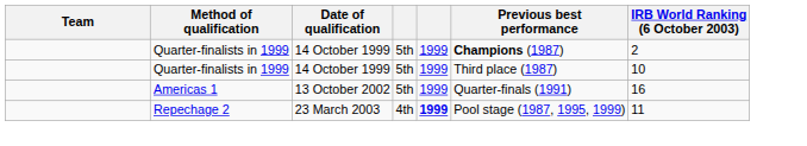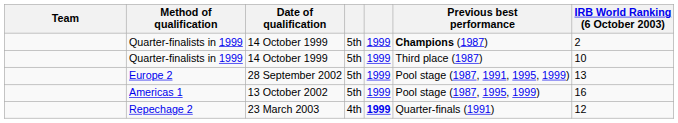+ row: Europe 2 | 28 September 2002 | 5th | 1999 | Pool stage (1987, 1991, 1995, 1999) | 13
Americas 1 | Previous best performance: Quarter-finals (1991) -> Pool stage (1987, 1995, 1999)
Repechage 2 | Previous best performance: Pool stage (1987, 1995, 1999) -> Quarter-finals (1991)
Repechage 2 | IRB World Ranking (6 October 2003): 11 -> 12
